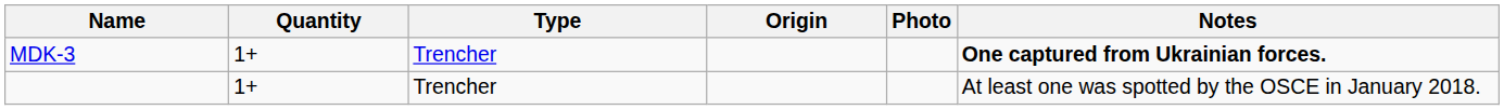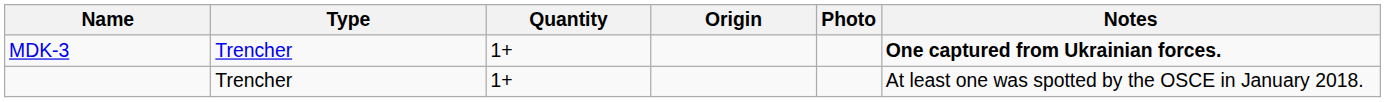columns swapped: Type <-> Quantity
